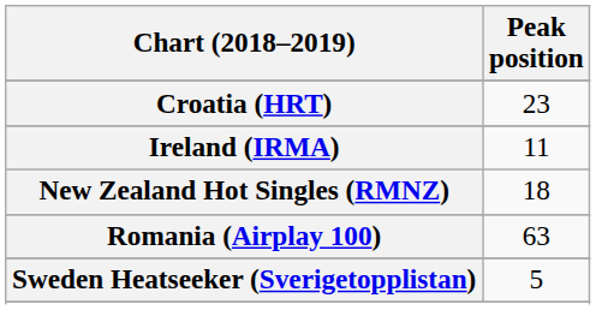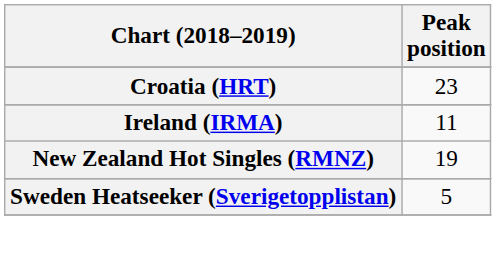New Zealand Hot Singles (RMNZ) | Peak position: 18 -> 19
- row: Romania (Airplay 100) | 63
